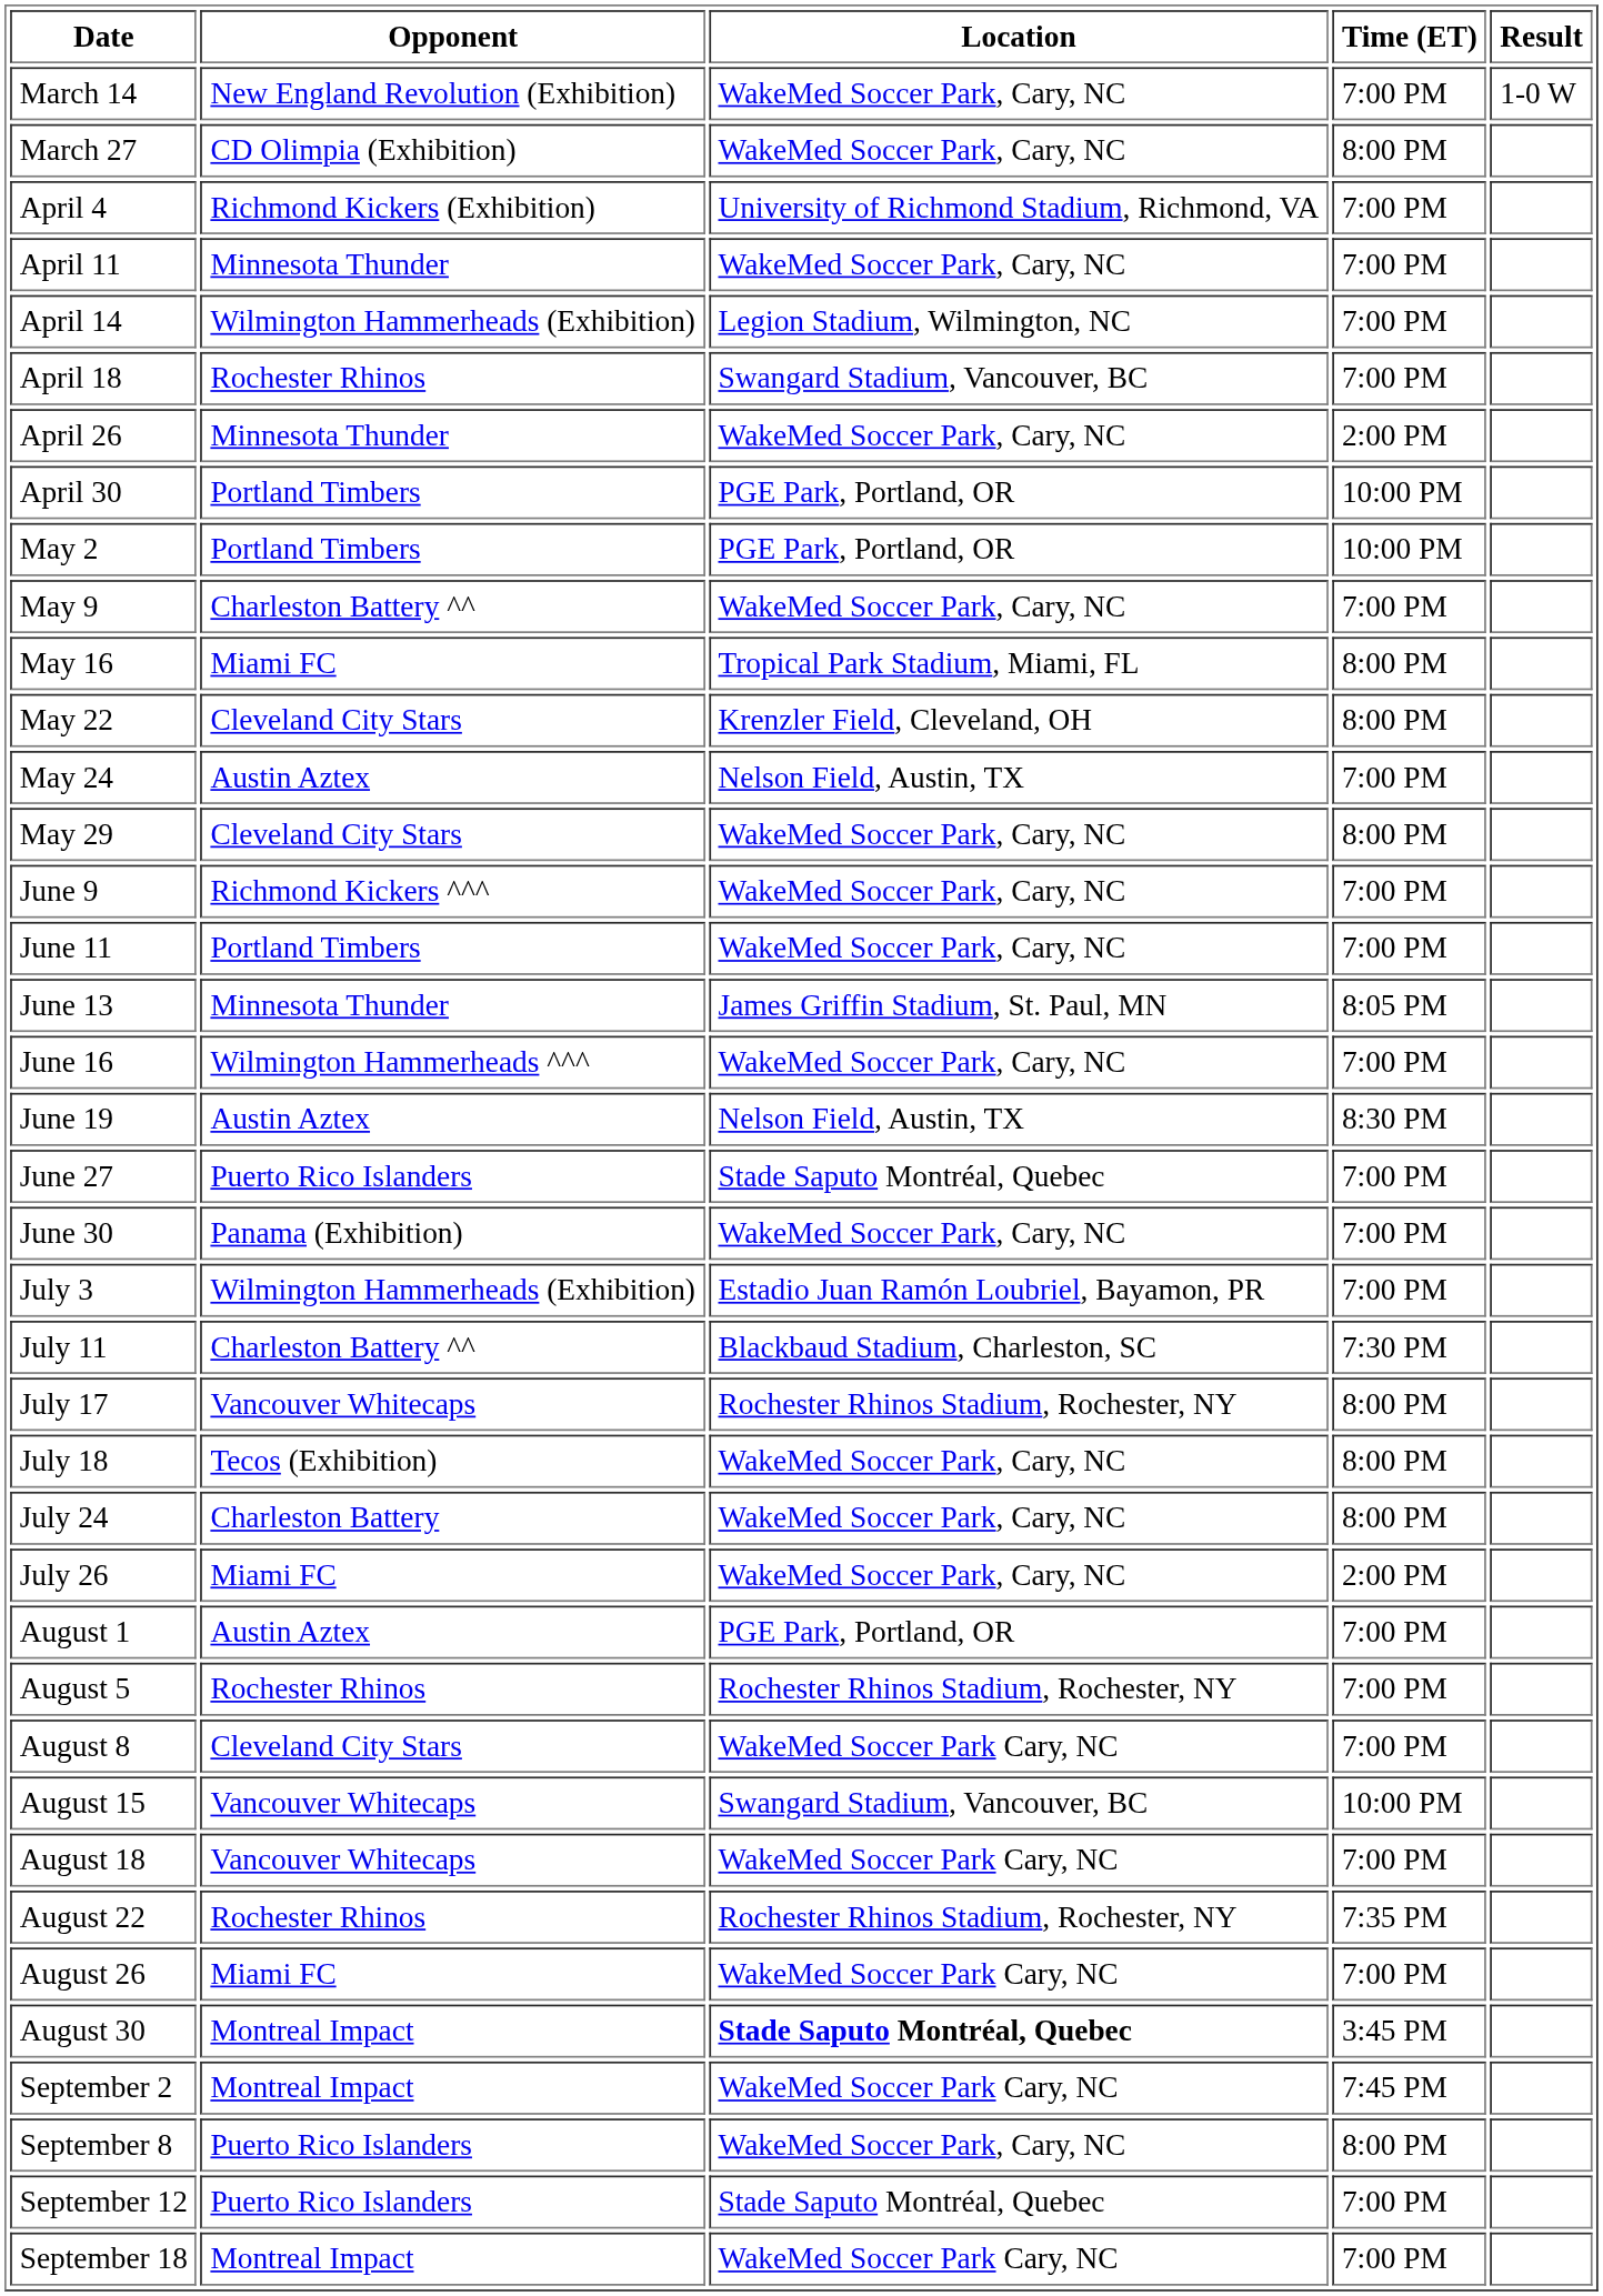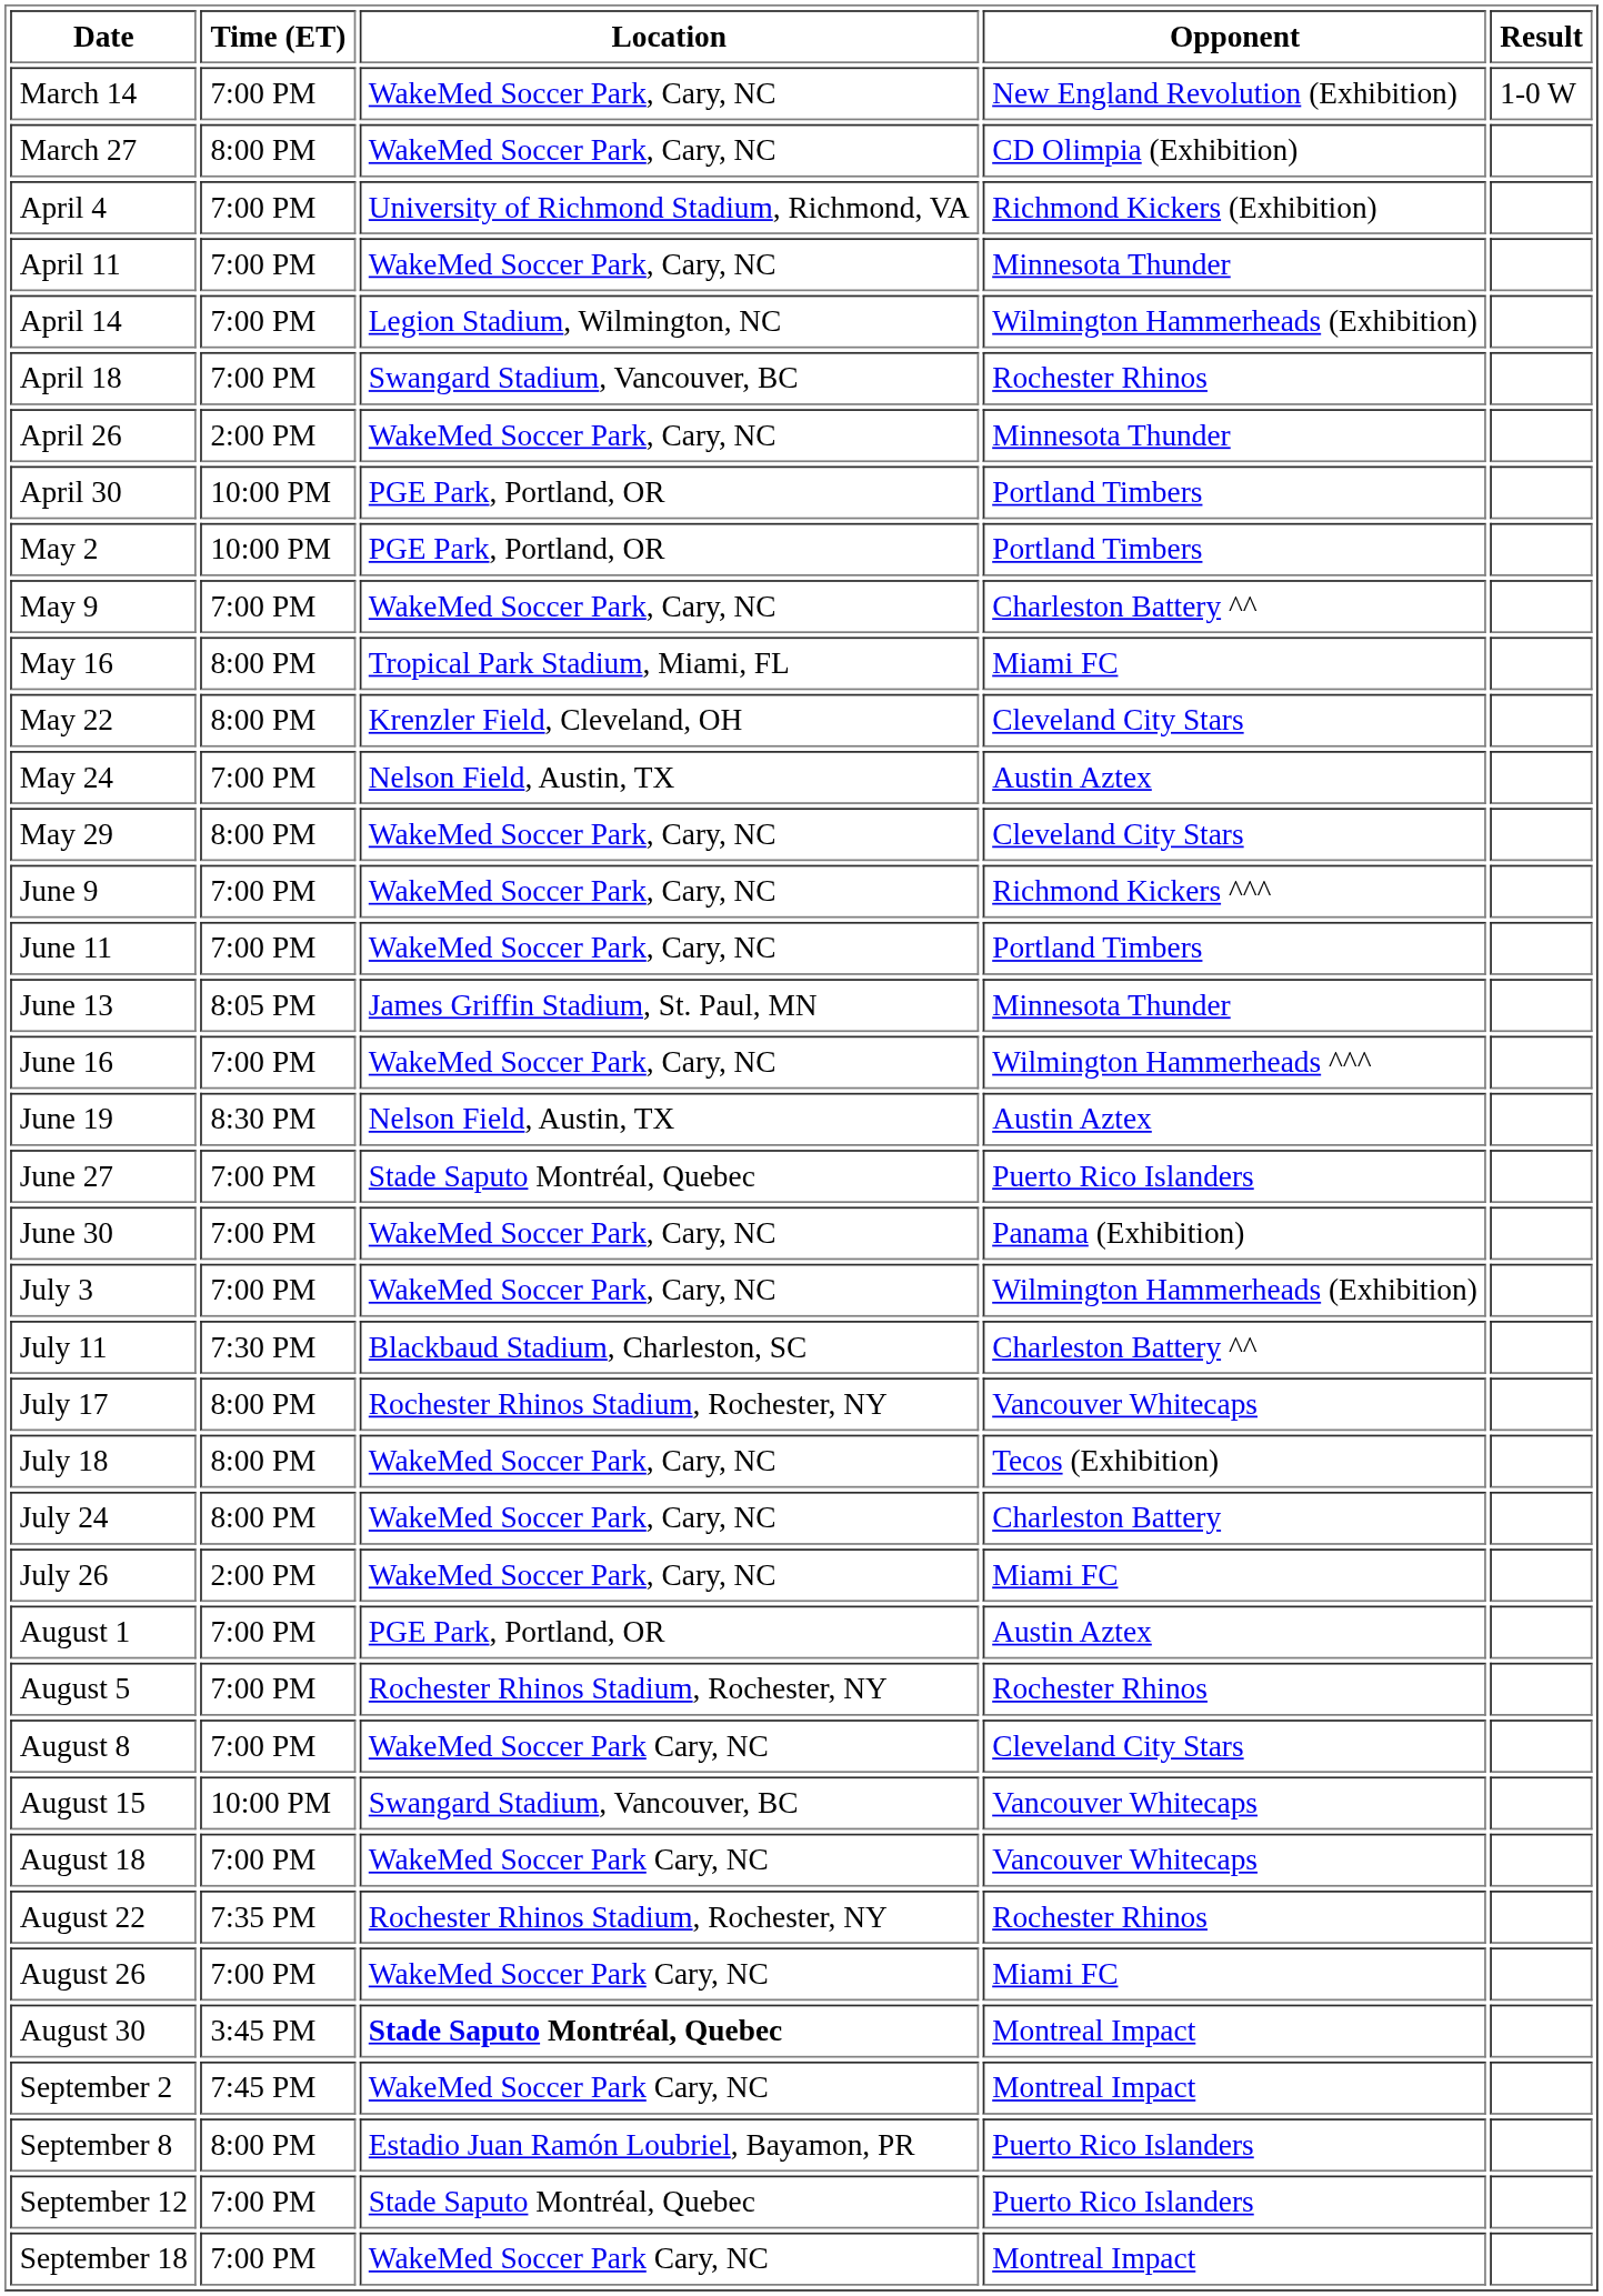columns swapped: Opponent <-> Time (ET)
July 3 | Location: Estadio Juan Ramón Loubriel, Bayamon, PR -> WakeMed Soccer Park, Cary, NC
September 8 | Location: WakeMed Soccer Park, Cary, NC -> Estadio Juan Ramón Loubriel, Bayamon, PR
